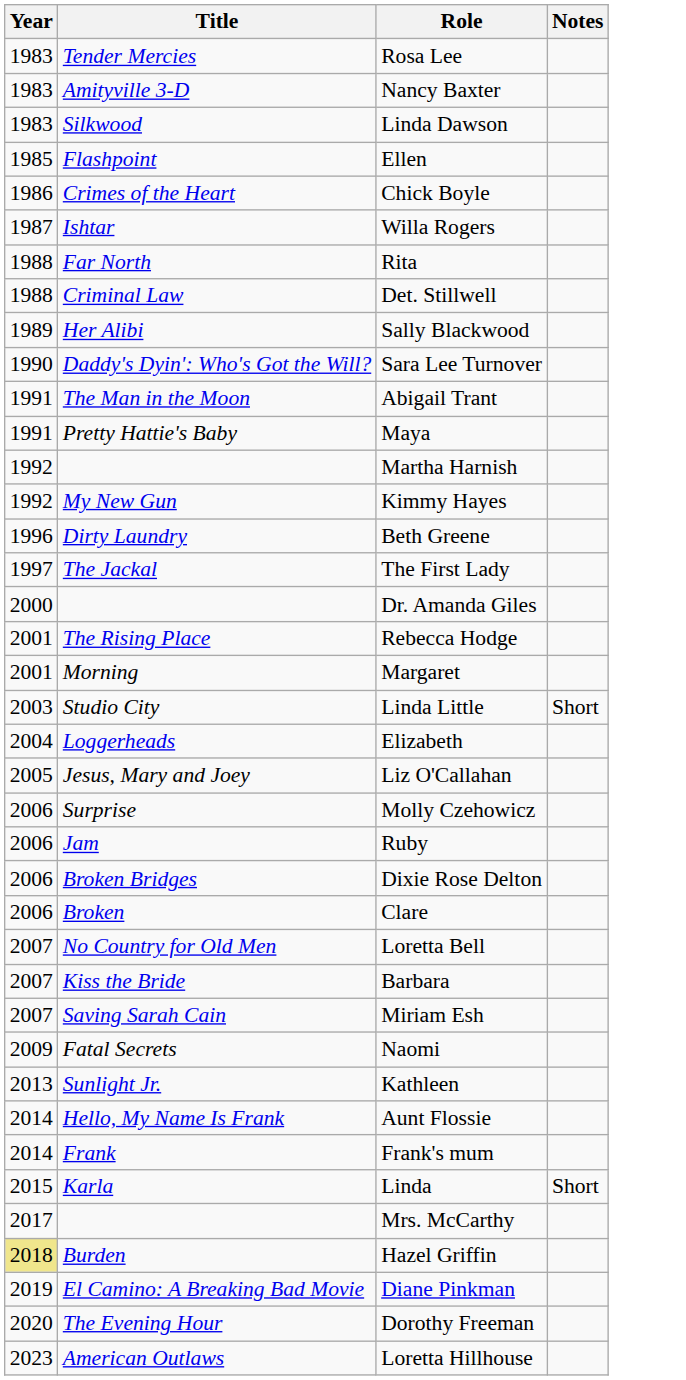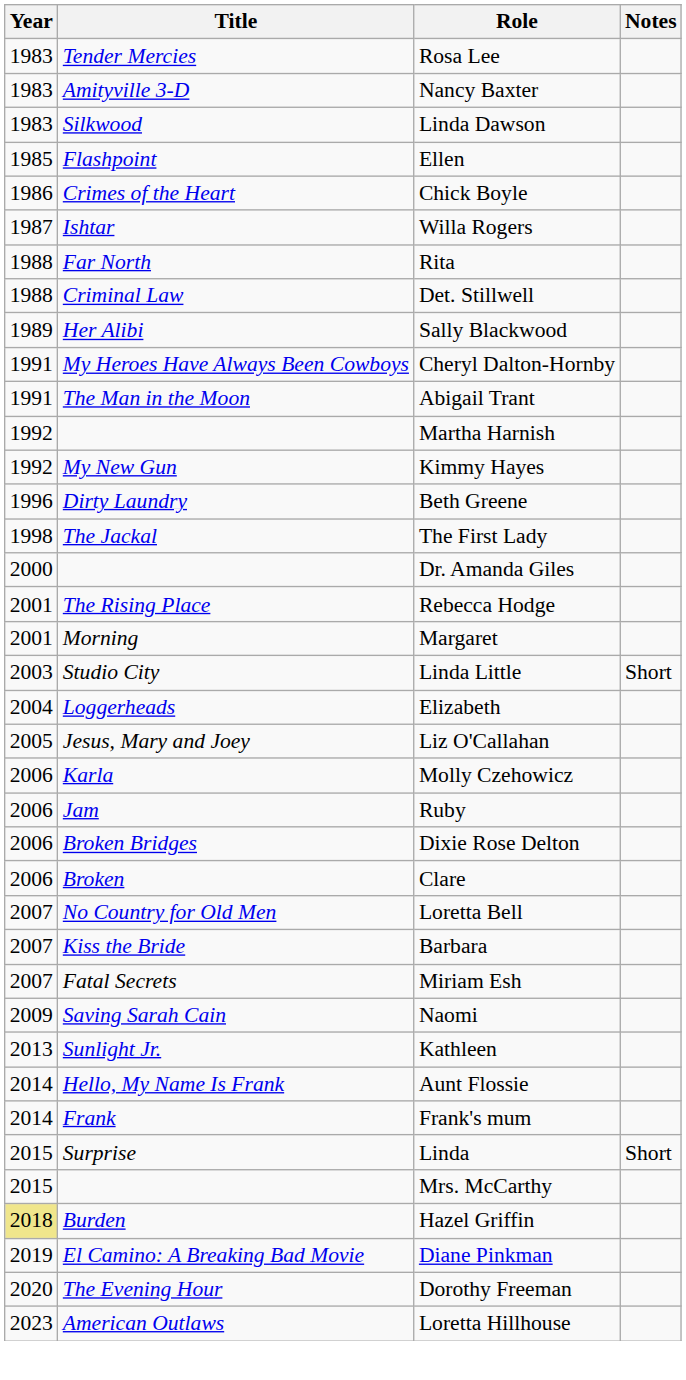- row: 1990 | Daddy's Dyin': Who's Got the Will? | Sara Lee Turnover
+ row: 1991 | My Heroes Have Always Been Cowboys | Cheryl Dalton-Hornby
- row: 1991 | Pretty Hattie's Baby | Maya
The First Lady | Year: 1997 -> 1998
Molly Czehowicz | Title: Surprise -> Karla
Miriam Esh | Title: Saving Sarah Cain -> Fatal Secrets
Naomi | Title: Fatal Secrets -> Saving Sarah Cain
Linda | Title: Karla -> Surprise
Mrs. McCarthy | Year: 2017 -> 2015
